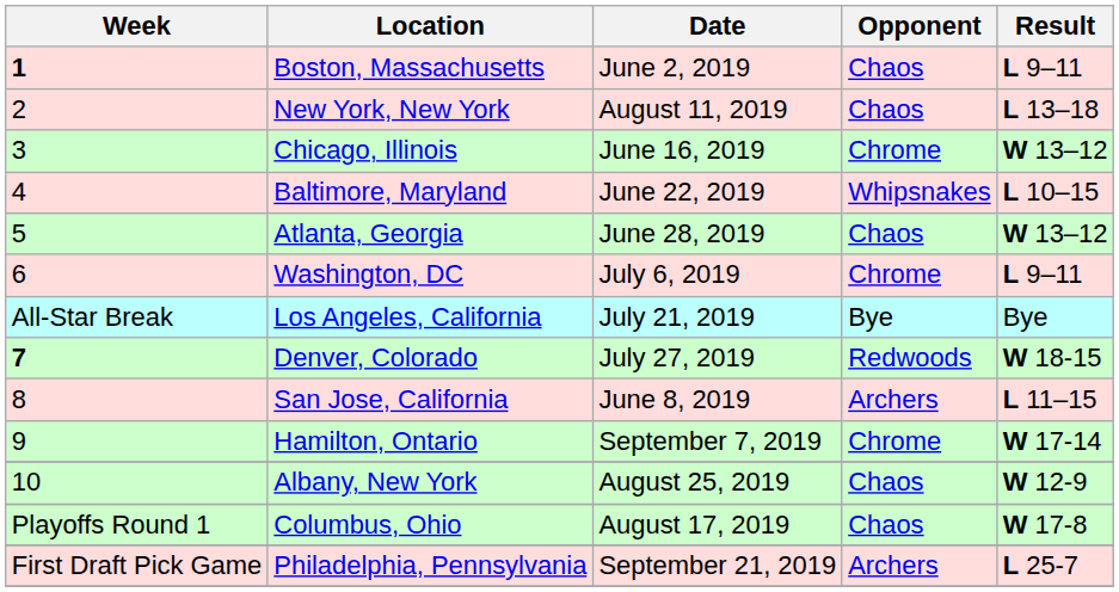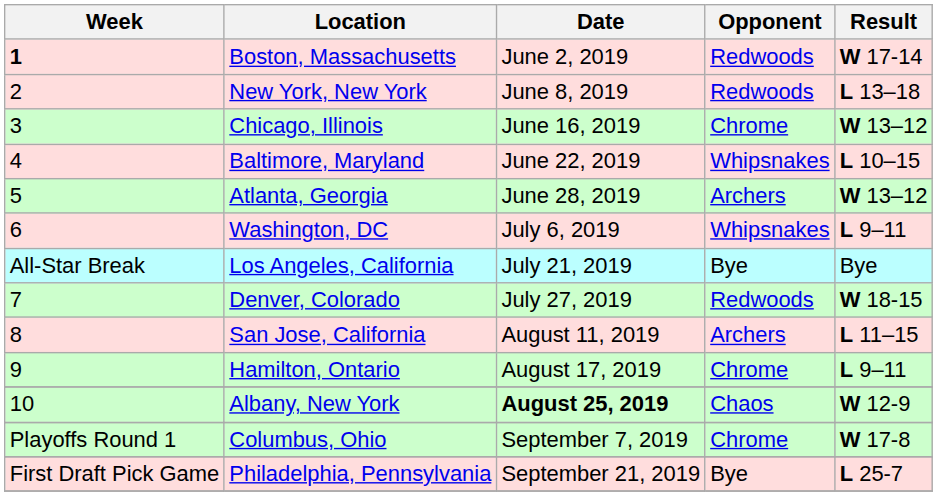Boston, Massachusetts | Opponent: Chaos -> Redwoods
Boston, Massachusetts | Result: L 9–11 -> W 17-14
New York, New York | Date: August 11, 2019 -> June 8, 2019
New York, New York | Opponent: Chaos -> Redwoods
Atlanta, Georgia | Opponent: Chaos -> Archers
Washington, DC | Opponent: Chrome -> Whipsnakes
Denver, Colorado | Week: bold -> normal
San Jose, California | Date: June 8, 2019 -> August 11, 2019
Hamilton, Ontario | Date: September 7, 2019 -> August 17, 2019
Hamilton, Ontario | Result: W 17-14 -> L 9–11
Albany, New York | Date: normal -> bold
Columbus, Ohio | Date: August 17, 2019 -> September 7, 2019
Columbus, Ohio | Opponent: Chaos -> Chrome
Philadelphia, Pennsylvania | Opponent: Archers -> Bye
